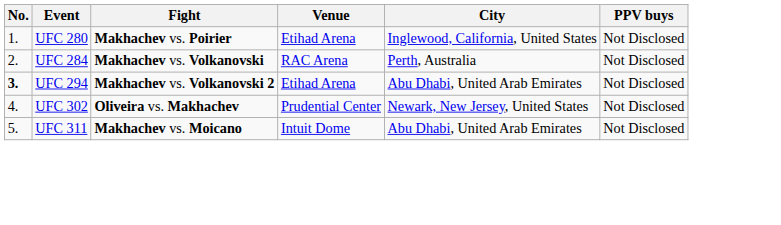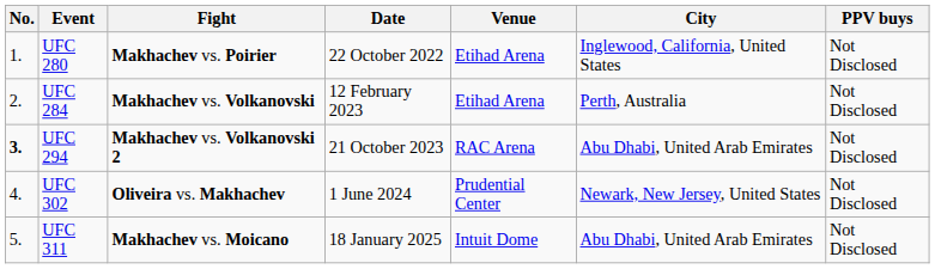+ column: Date | 22 October 2022 | 12 February 2023 | 21 October 2023 | 1 June 2024 | 18 January 2025
UFC 284 | Venue: RAC Arena -> Etihad Arena
UFC 294 | Venue: Etihad Arena -> RAC Arena
